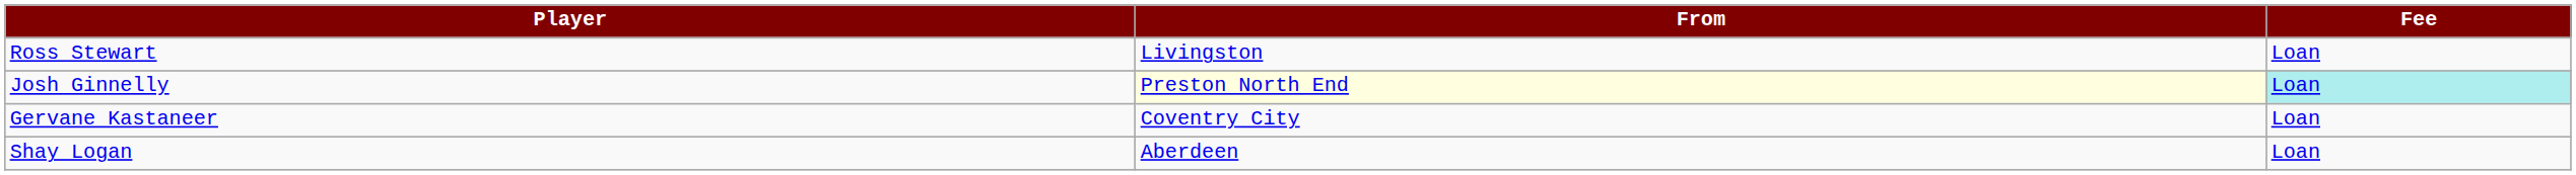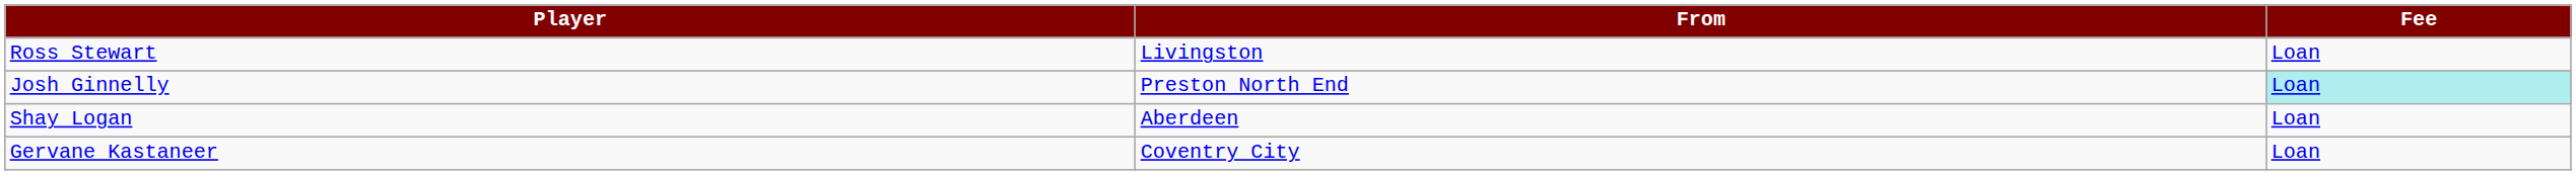Josh Ginnelly | From: lightyellow background -> no background
rows swapped: Gervane Kastaneer <-> Shay Logan
